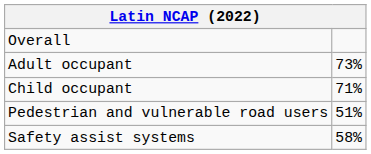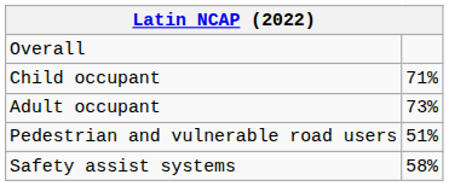rows swapped: Adult occupant <-> Child occupant
